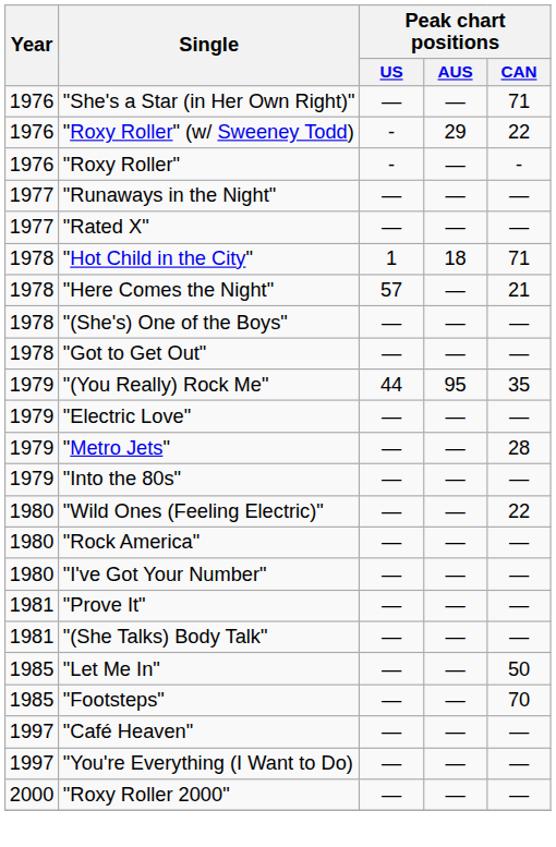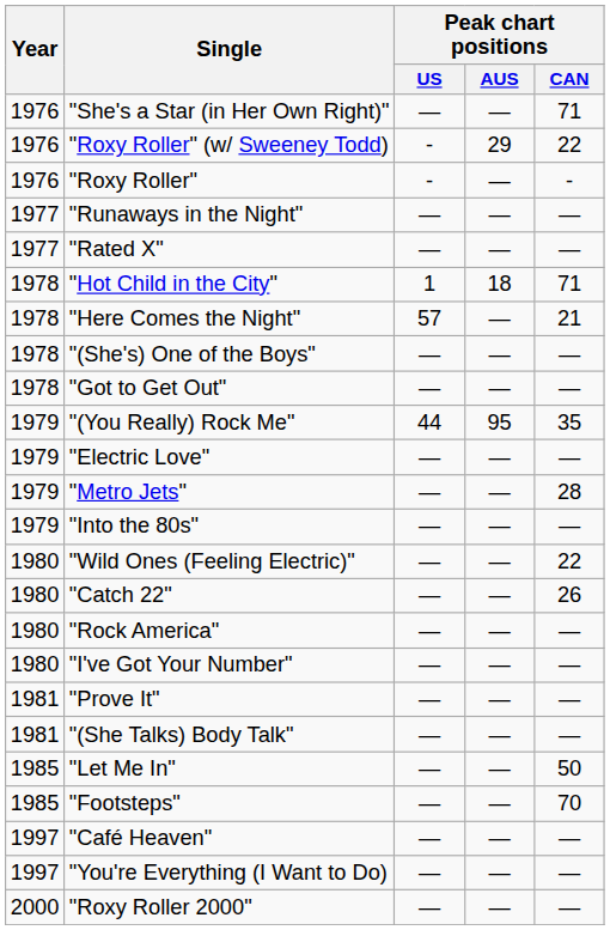+ row: 1980 | "Catch 22" | — | — | 26
